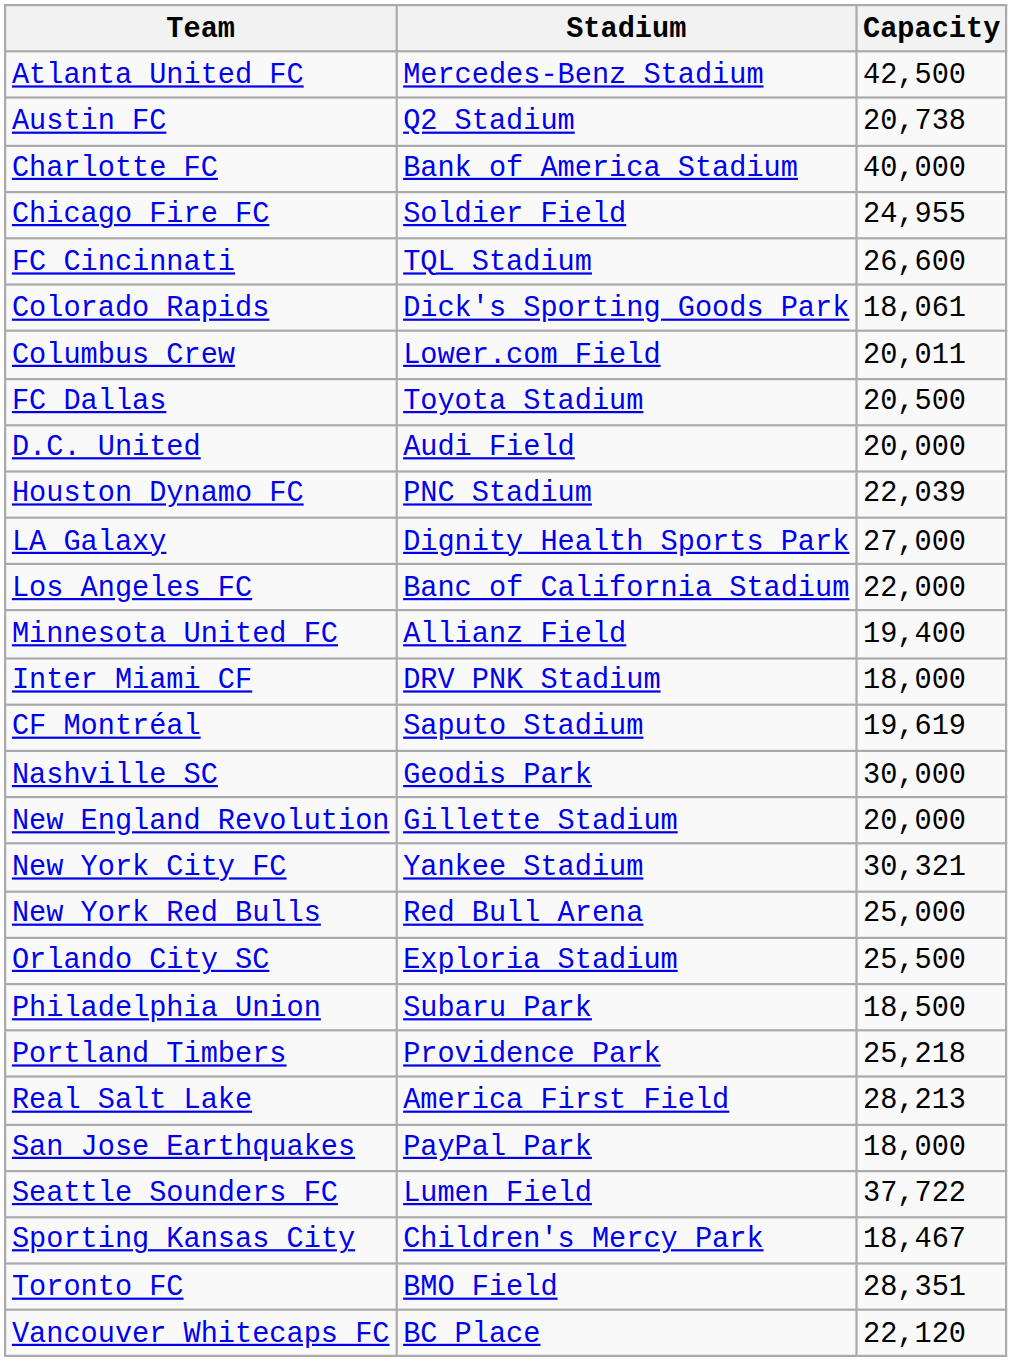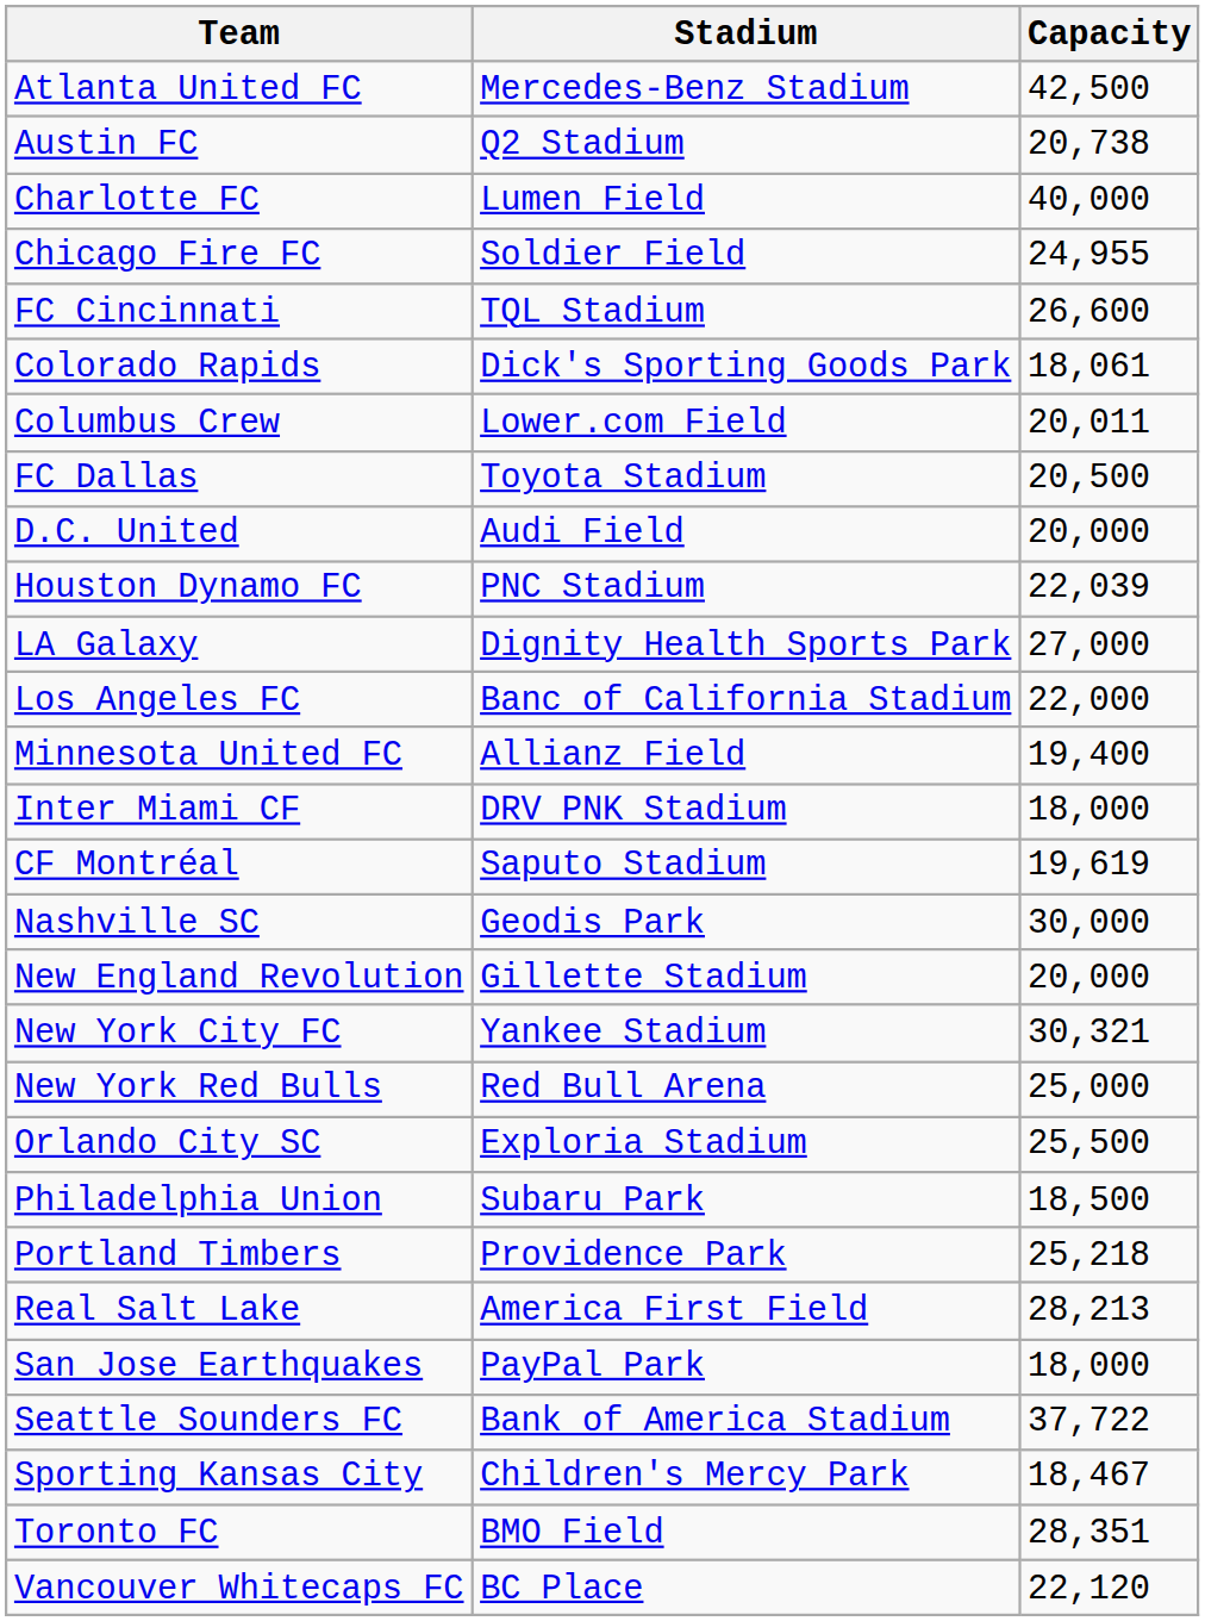Charlotte FC | Stadium: Bank of America Stadium -> Lumen Field
Seattle Sounders FC | Stadium: Lumen Field -> Bank of America Stadium
